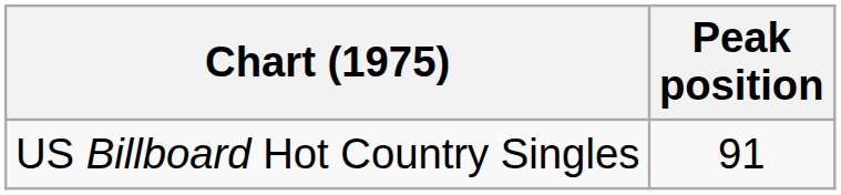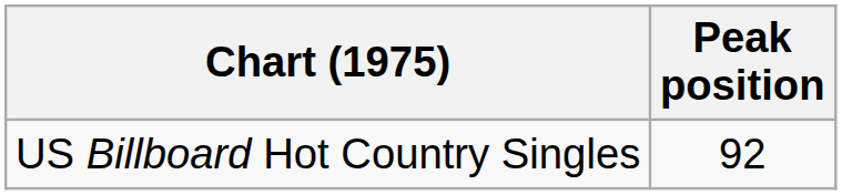US Billboard Hot Country Singles | Peak position: 91 -> 92
